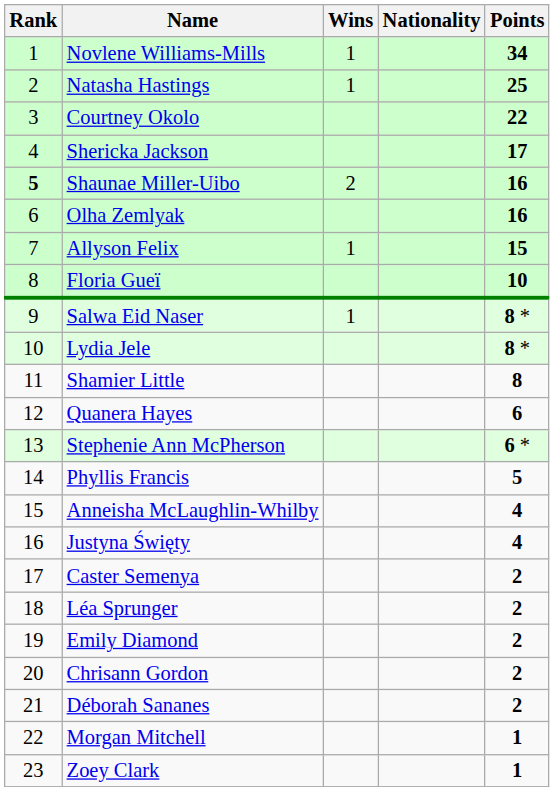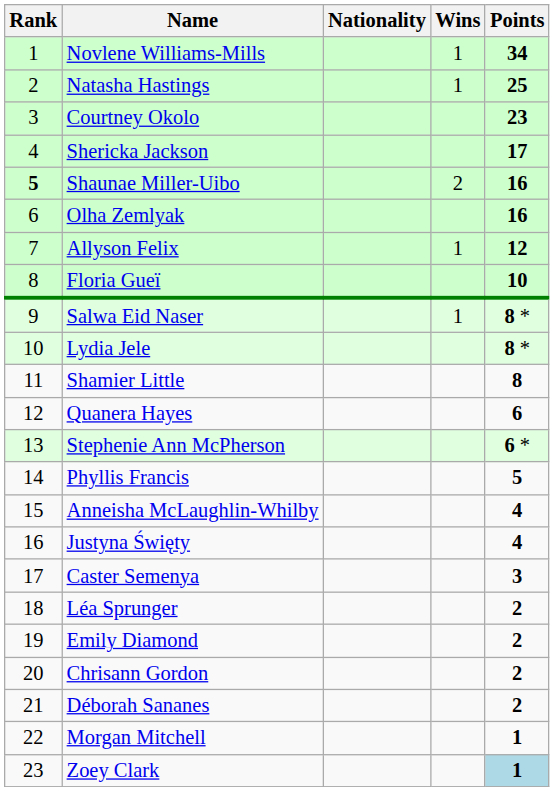columns swapped: Nationality <-> Wins
Courtney Okolo | Points: 22 -> 23
Allyson Felix | Points: 15 -> 12
Caster Semenya | Points: 2 -> 3
Zoey Clark | Points: no background -> lightblue background
